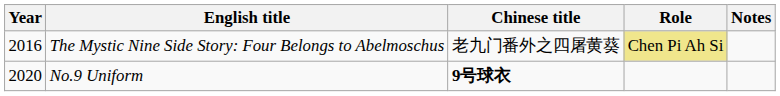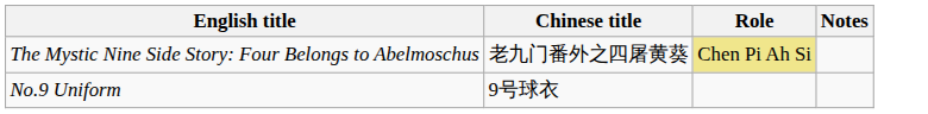- column: Year | 2016 | 2020
No.9 Uniform | Chinese title: bold -> normal
